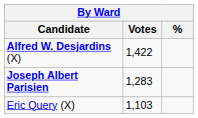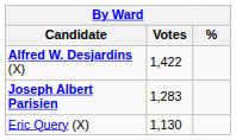Eric Query (X) | Votes: 1,103 -> 1,130
